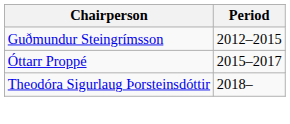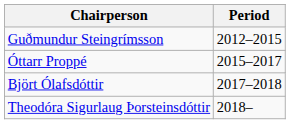+ row: Björt Ólafsdóttir | 2017–2018
